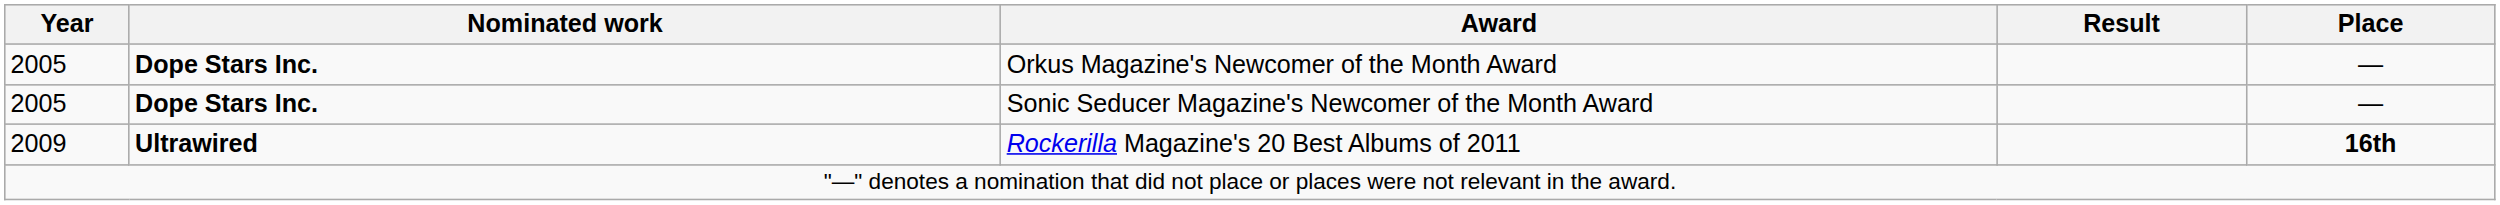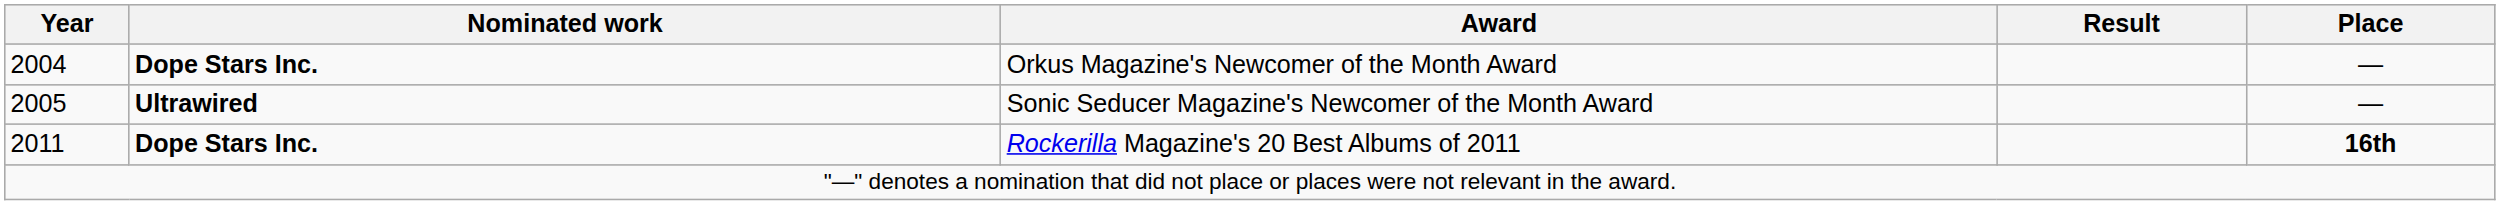Orkus Magazine's Newcomer of the Month Award | Year: 2005 -> 2004
Sonic Seducer Magazine's Newcomer of the Month Award | Nominated work: Dope Stars Inc. -> Ultrawired
Rockerilla Magazine's 20 Best Albums of 2011 | Year: 2009 -> 2011
Rockerilla Magazine's 20 Best Albums of 2011 | Nominated work: Ultrawired -> Dope Stars Inc.
